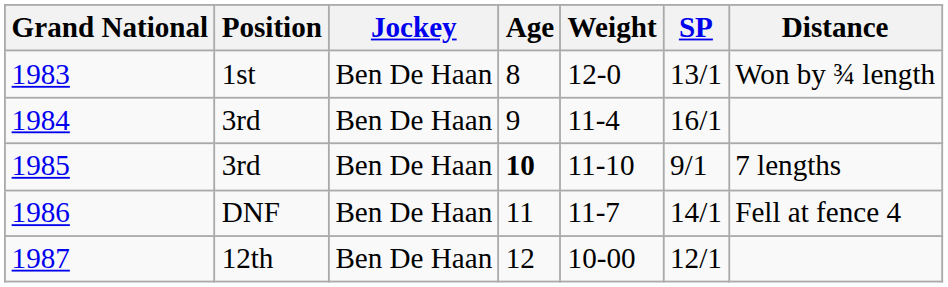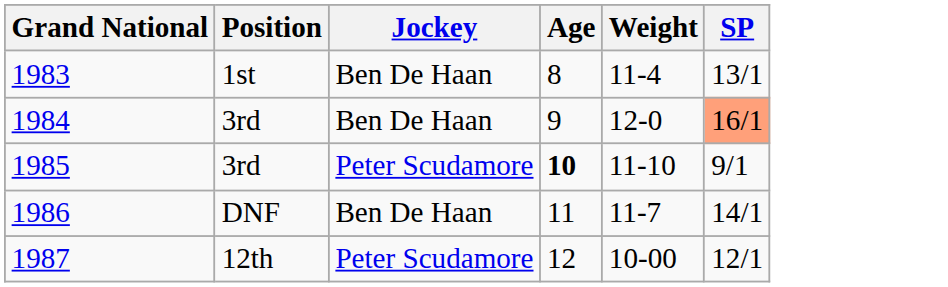- column: Distance | Won by ¾ length | 7 lengths | Fell at fence 4
1983 | Weight: 12-0 -> 11-4
1984 | Weight: 11-4 -> 12-0
1984 | SP: no background -> lightsalmon background
1985 | Jockey: Ben De Haan -> Peter Scudamore
1987 | Jockey: Ben De Haan -> Peter Scudamore
